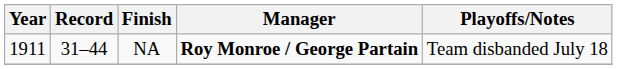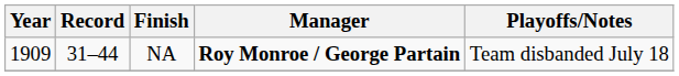NA | Year: 1911 -> 1909
